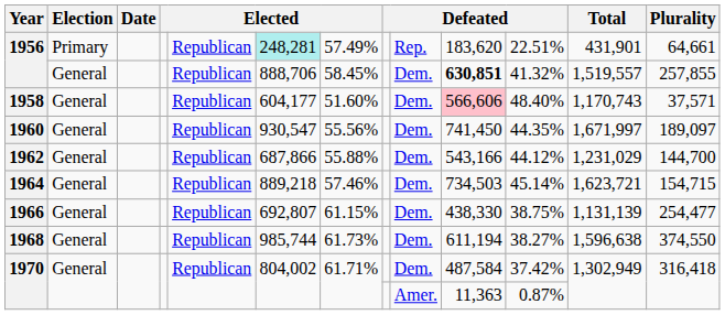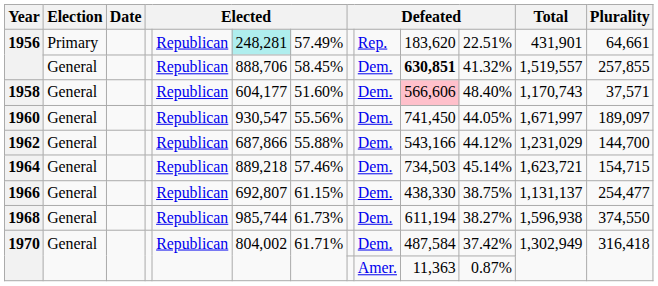1960 | column 11: 44.35% -> 44.05%
1966 | Total: 1,131,139 -> 1,131,137
1968 | Total: 1,596,638 -> 1,596,938
